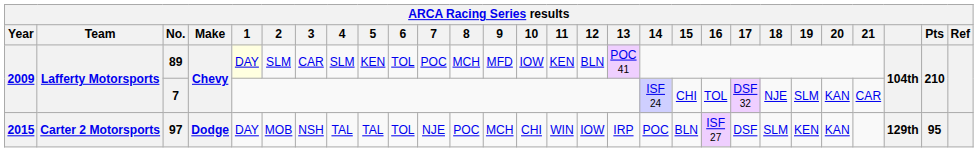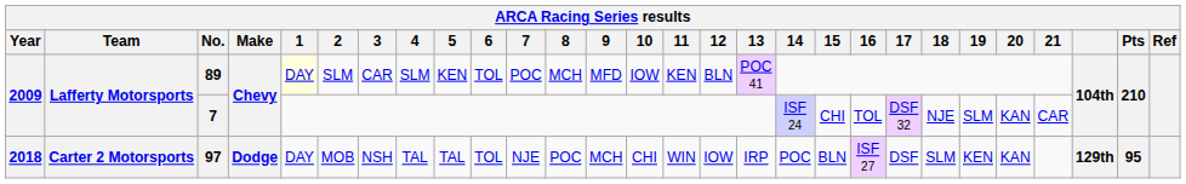97 | Year: 2015 -> 2018
